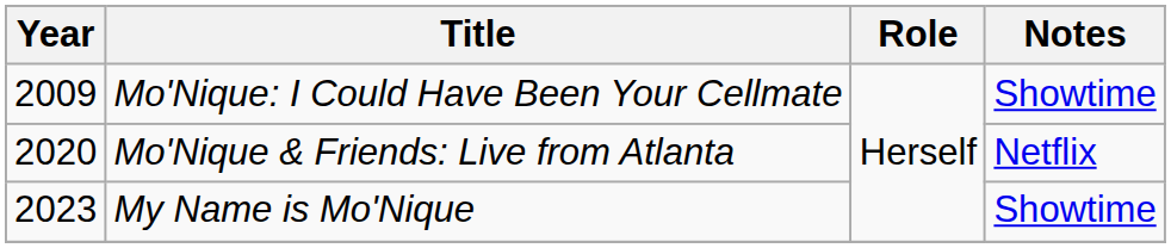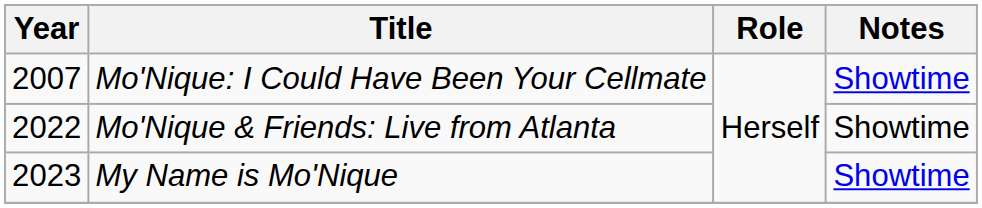Mo'Nique: I Could Have Been Your Cellmate | Year: 2009 -> 2007
Mo'Nique & Friends: Live from Atlanta | Year: 2020 -> 2022
Mo'Nique & Friends: Live from Atlanta | Notes: Netflix -> Showtime
